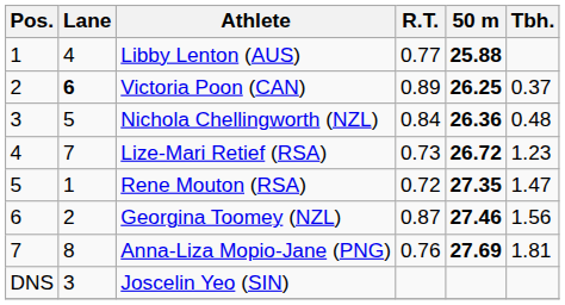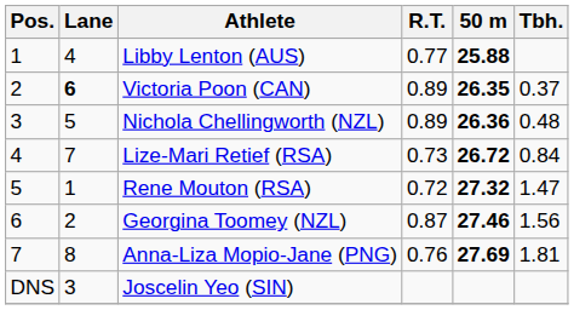Victoria Poon (CAN) | 50 m: 26.25 -> 26.35
Nichola Chellingworth (NZL) | R.T.: 0.84 -> 0.89
Lize-Mari Retief (RSA) | Tbh.: 1.23 -> 0.84
Rene Mouton (RSA) | 50 m: 27.35 -> 27.32
